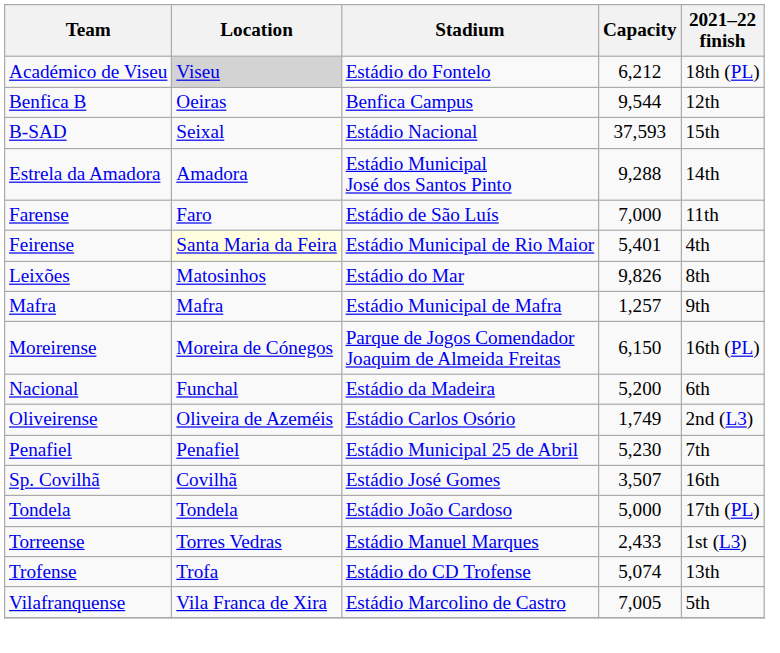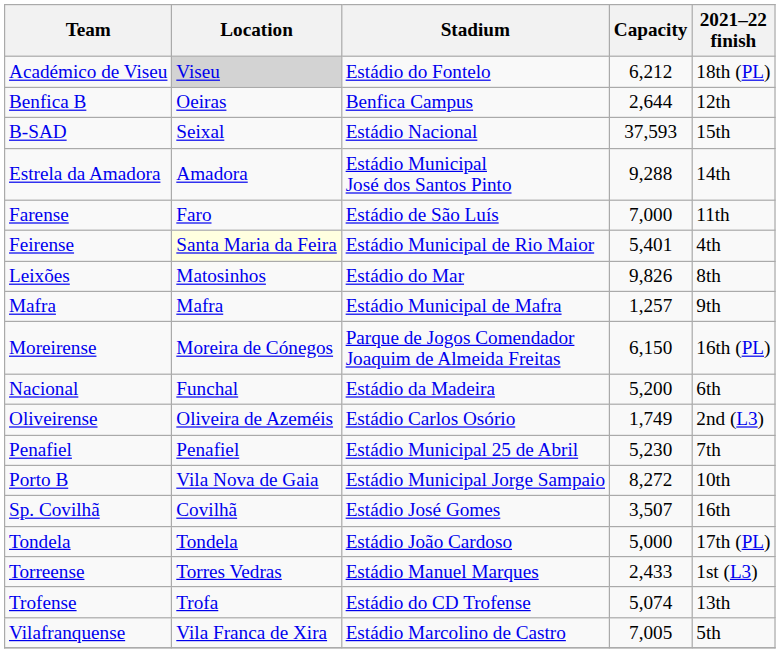Benfica B | Capacity: 9,544 -> 2,644
+ row: Porto B | Vila Nova de Gaia | Estádio Municipal Jorge Sampaio | 8,272 | 10th
